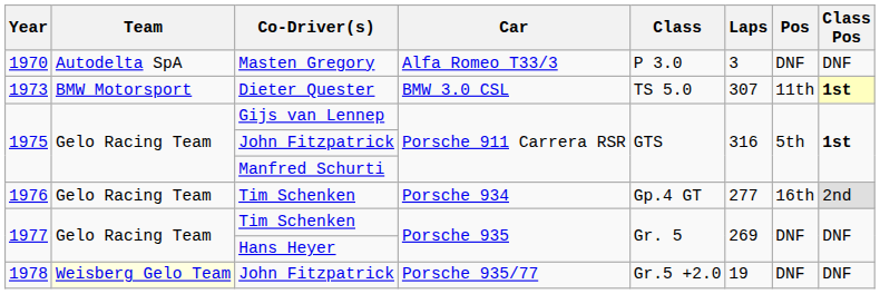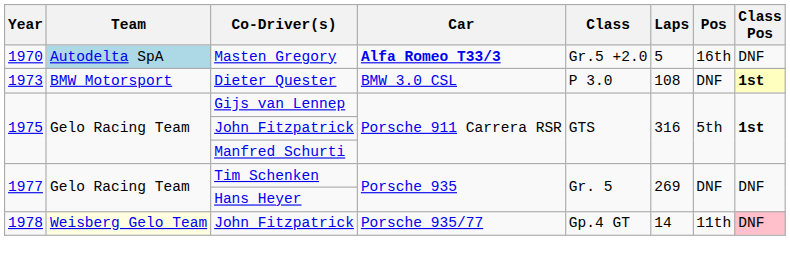Masten Gregory | Team: no background -> lightblue background
Masten Gregory | Car: normal -> bold
Masten Gregory | Class: P 3.0 -> Gr.5 +2.0
Masten Gregory | Laps: 3 -> 5
Masten Gregory | Pos: DNF -> 16th
Dieter Quester | Class: TS 5.0 -> P 3.0
Dieter Quester | Laps: 307 -> 108
Dieter Quester | Pos: 11th -> DNF
- row: 1976 | Gelo Racing Team | Tim Schenken | Porsche 934 | Gp.4 GT | 277 | 16th | 2nd
1978 / John Fitzpatrick | Class: Gr.5 +2.0 -> Gp.4 GT
1978 / John Fitzpatrick | Laps: 19 -> 14
1978 / John Fitzpatrick | Pos: DNF -> 11th
1978 / John Fitzpatrick | Class Pos: no background -> pink background
